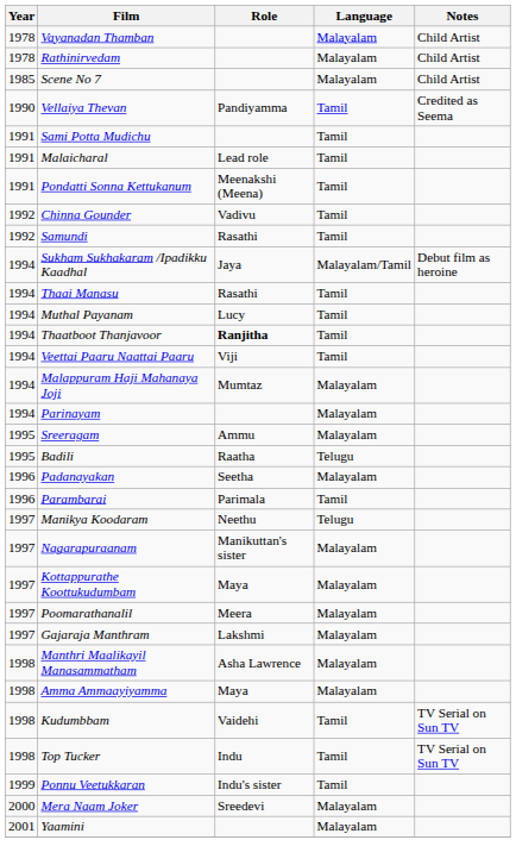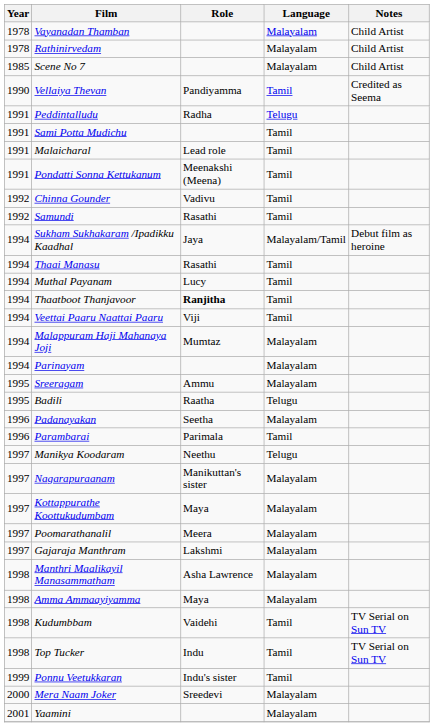+ row: 1991 | Peddintalludu | Radha | Telugu
